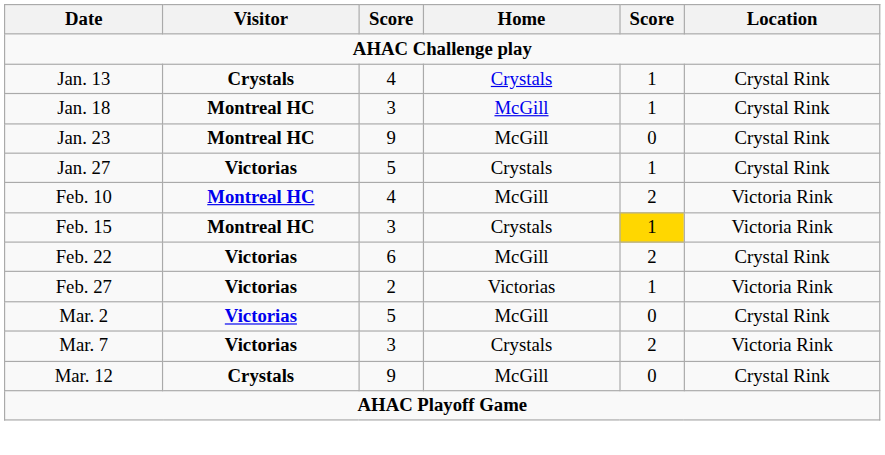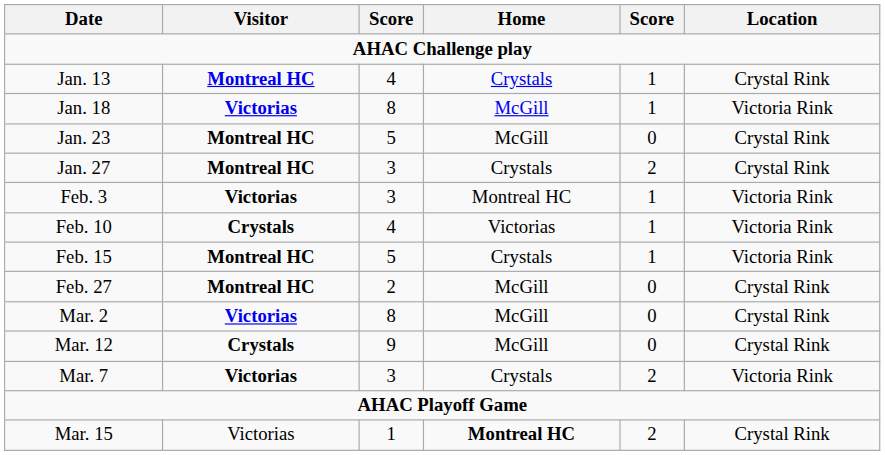Jan. 13 | Visitor: Crystals -> Montreal HC
Jan. 18 | Visitor: Montreal HC -> Victorias
Jan. 18 | column 3: 3 -> 8
Jan. 18 | Location: Crystal Rink -> Victoria Rink
Jan. 23 | column 3: 9 -> 5
Jan. 27 | Visitor: Victorias -> Montreal HC
Jan. 27 | column 3: 5 -> 3
Jan. 27 | column 5: 1 -> 2
+ row: Feb. 3 | Victorias | 3 | Montreal HC | 1 | Victoria Rink
Feb. 10 | Visitor: Montreal HC -> Crystals
Feb. 10 | Home: McGill -> Victorias
Feb. 10 | column 5: 2 -> 1
Feb. 15 | column 3: 3 -> 5
Feb. 15 | column 5: gold background -> no background
- row: Feb. 22 | Victorias | 6 | McGill | 2 | Crystal Rink
Feb. 27 | Visitor: Victorias -> Montreal HC
Feb. 27 | Home: Victorias -> McGill
Feb. 27 | column 5: 1 -> 0
Feb. 27 | Location: Victoria Rink -> Crystal Rink
Mar. 2 | column 3: 5 -> 8
rows swapped: Mar. 7 <-> Mar. 12
+ row: Mar. 15 | Victorias | 1 | Montreal HC | 2 | Crystal Rink
